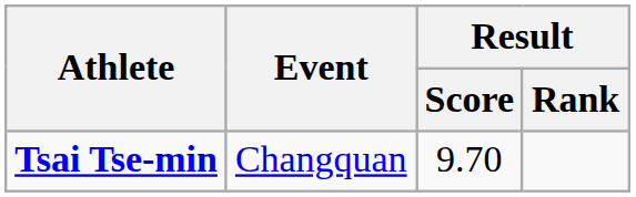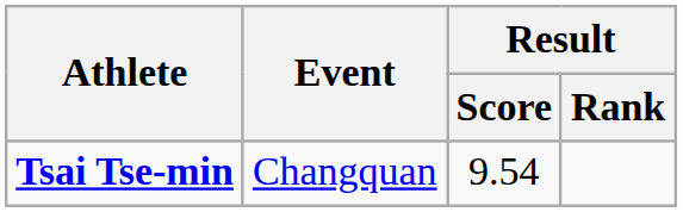Tsai Tse-min | Result / Score: 9.70 -> 9.54
